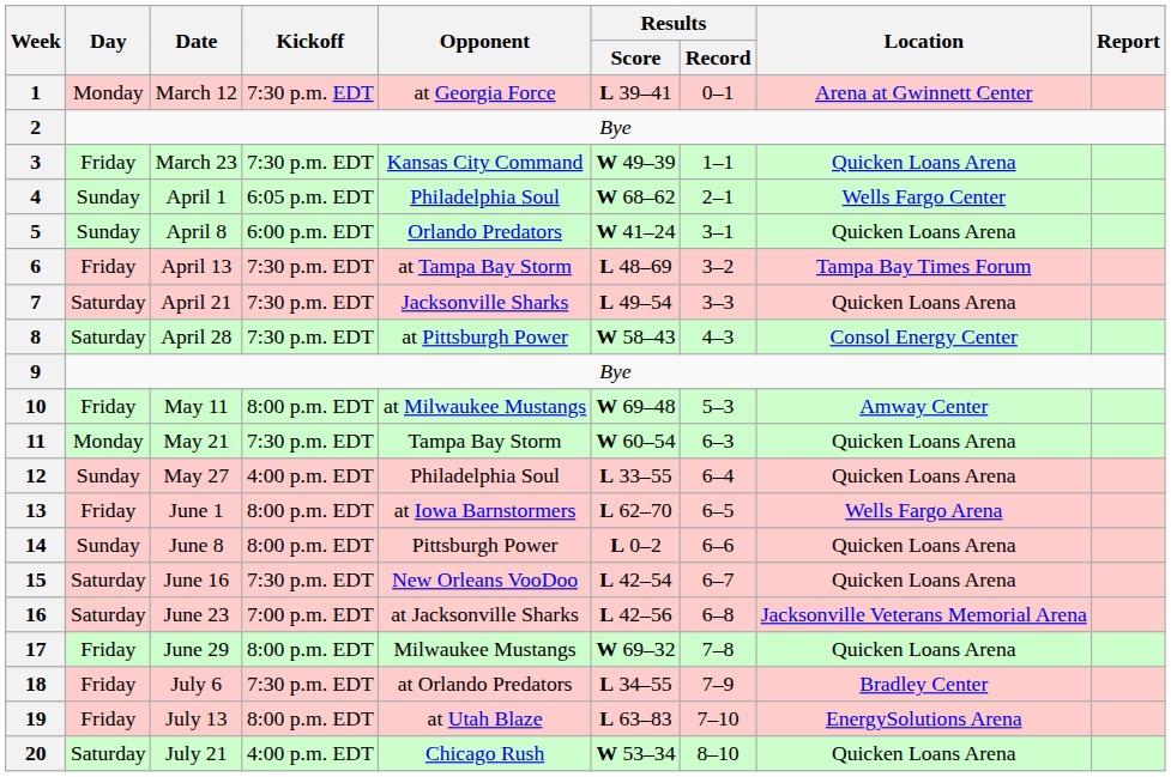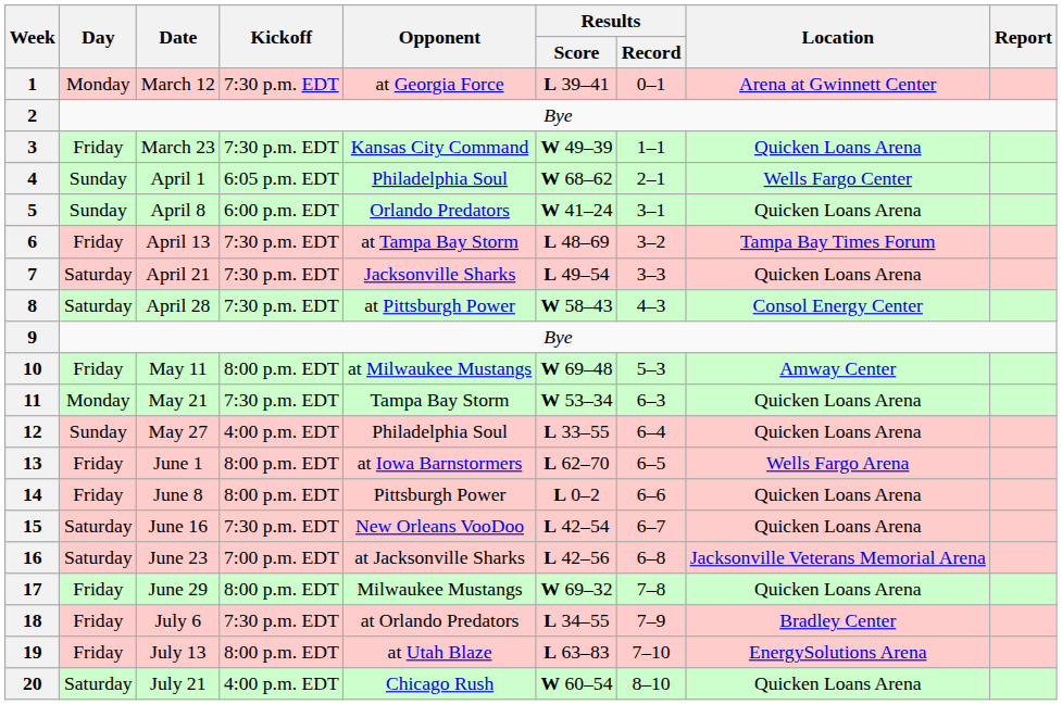11 | Results / Score: W 60–54 -> W 53–34
14 | Day: Sunday -> Friday
20 | Results / Score: W 53–34 -> W 60–54
